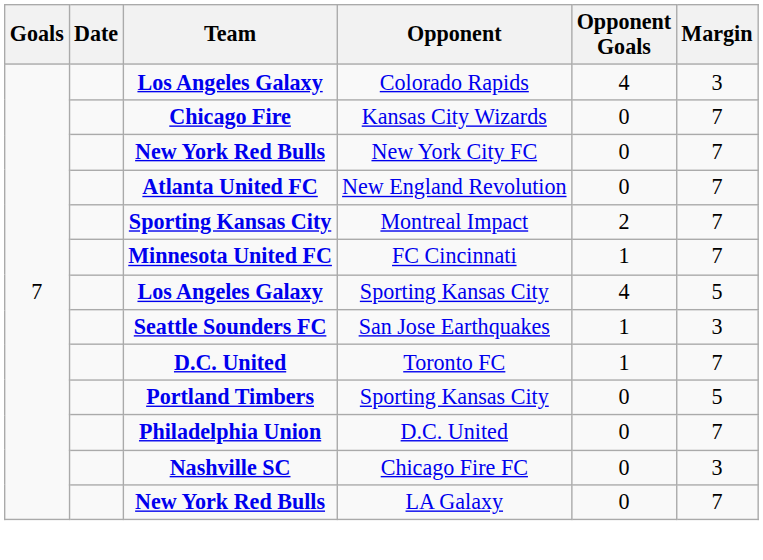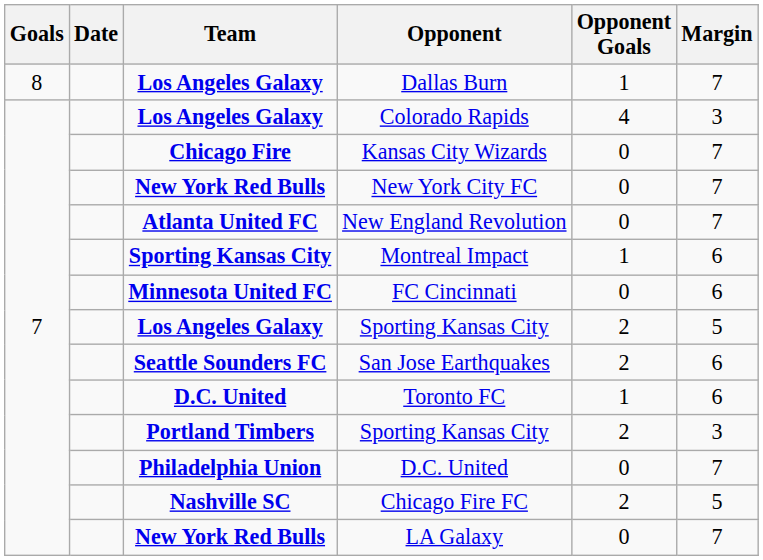+ row: 8 | Los Angeles Galaxy | Dallas Burn | 1 | 7
Montreal Impact | Opponent Goals: 2 -> 1
Montreal Impact | Margin: 7 -> 6
FC Cincinnati | Opponent Goals: 1 -> 0
FC Cincinnati | Margin: 7 -> 6
Los Angeles Galaxy / Sporting Kansas City | Opponent Goals: 4 -> 2
San Jose Earthquakes | Opponent Goals: 1 -> 2
San Jose Earthquakes | Margin: 3 -> 6
Toronto FC | Margin: 7 -> 6
Portland Timbers / Sporting Kansas City | Opponent Goals: 0 -> 2
Portland Timbers / Sporting Kansas City | Margin: 5 -> 3
Chicago Fire FC | Opponent Goals: 0 -> 2
Chicago Fire FC | Margin: 3 -> 5
